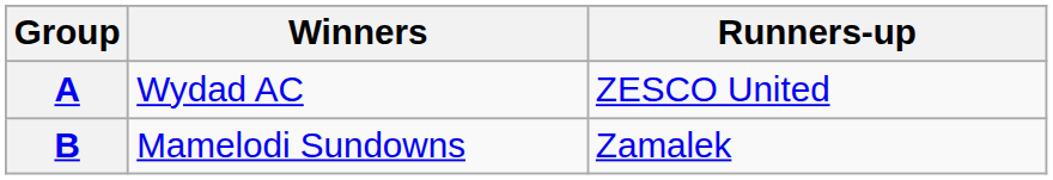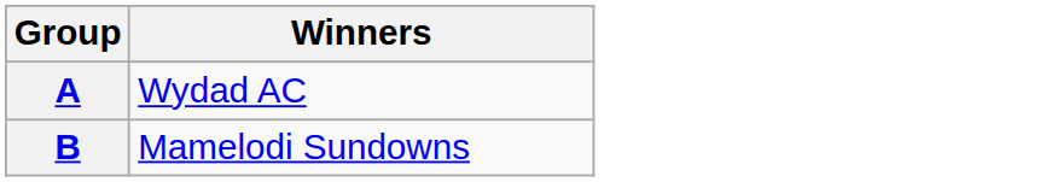- column: Runners-up | ZESCO United | Zamalek
